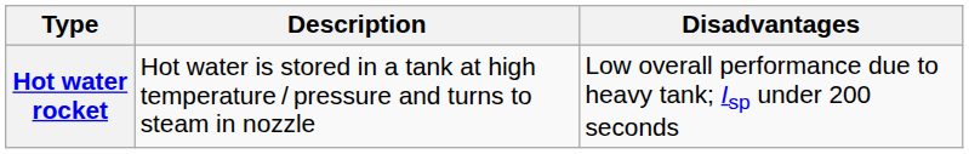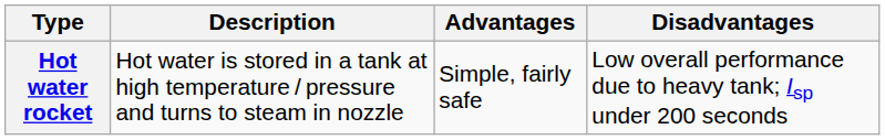+ column: Advantages | Simple, fairly safe
